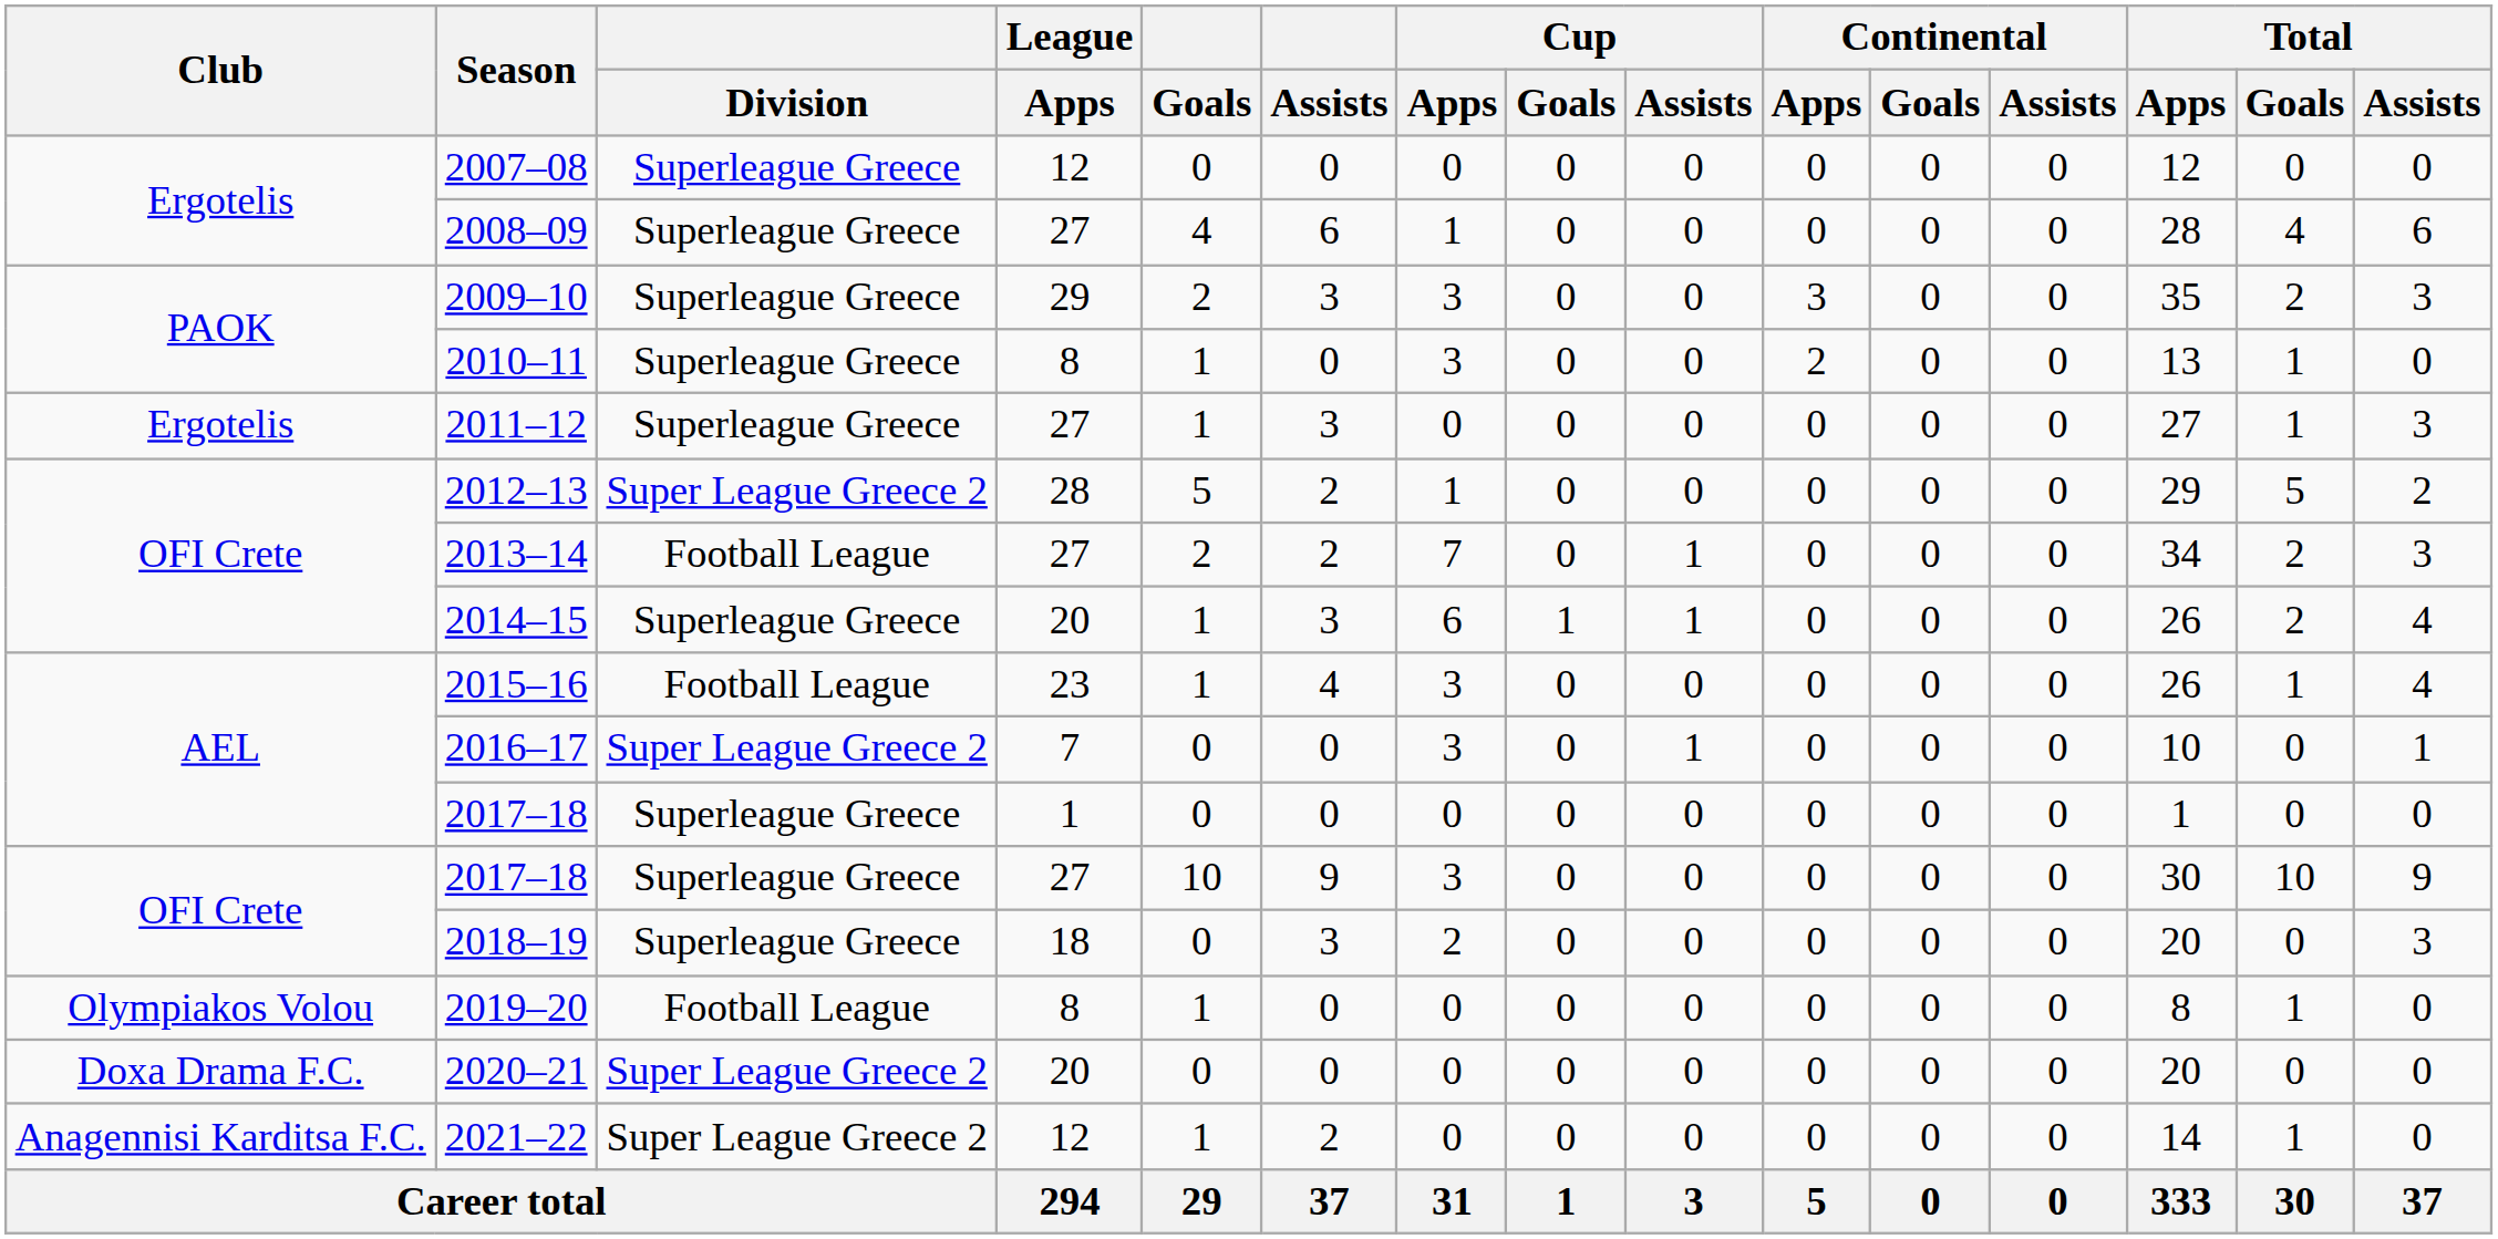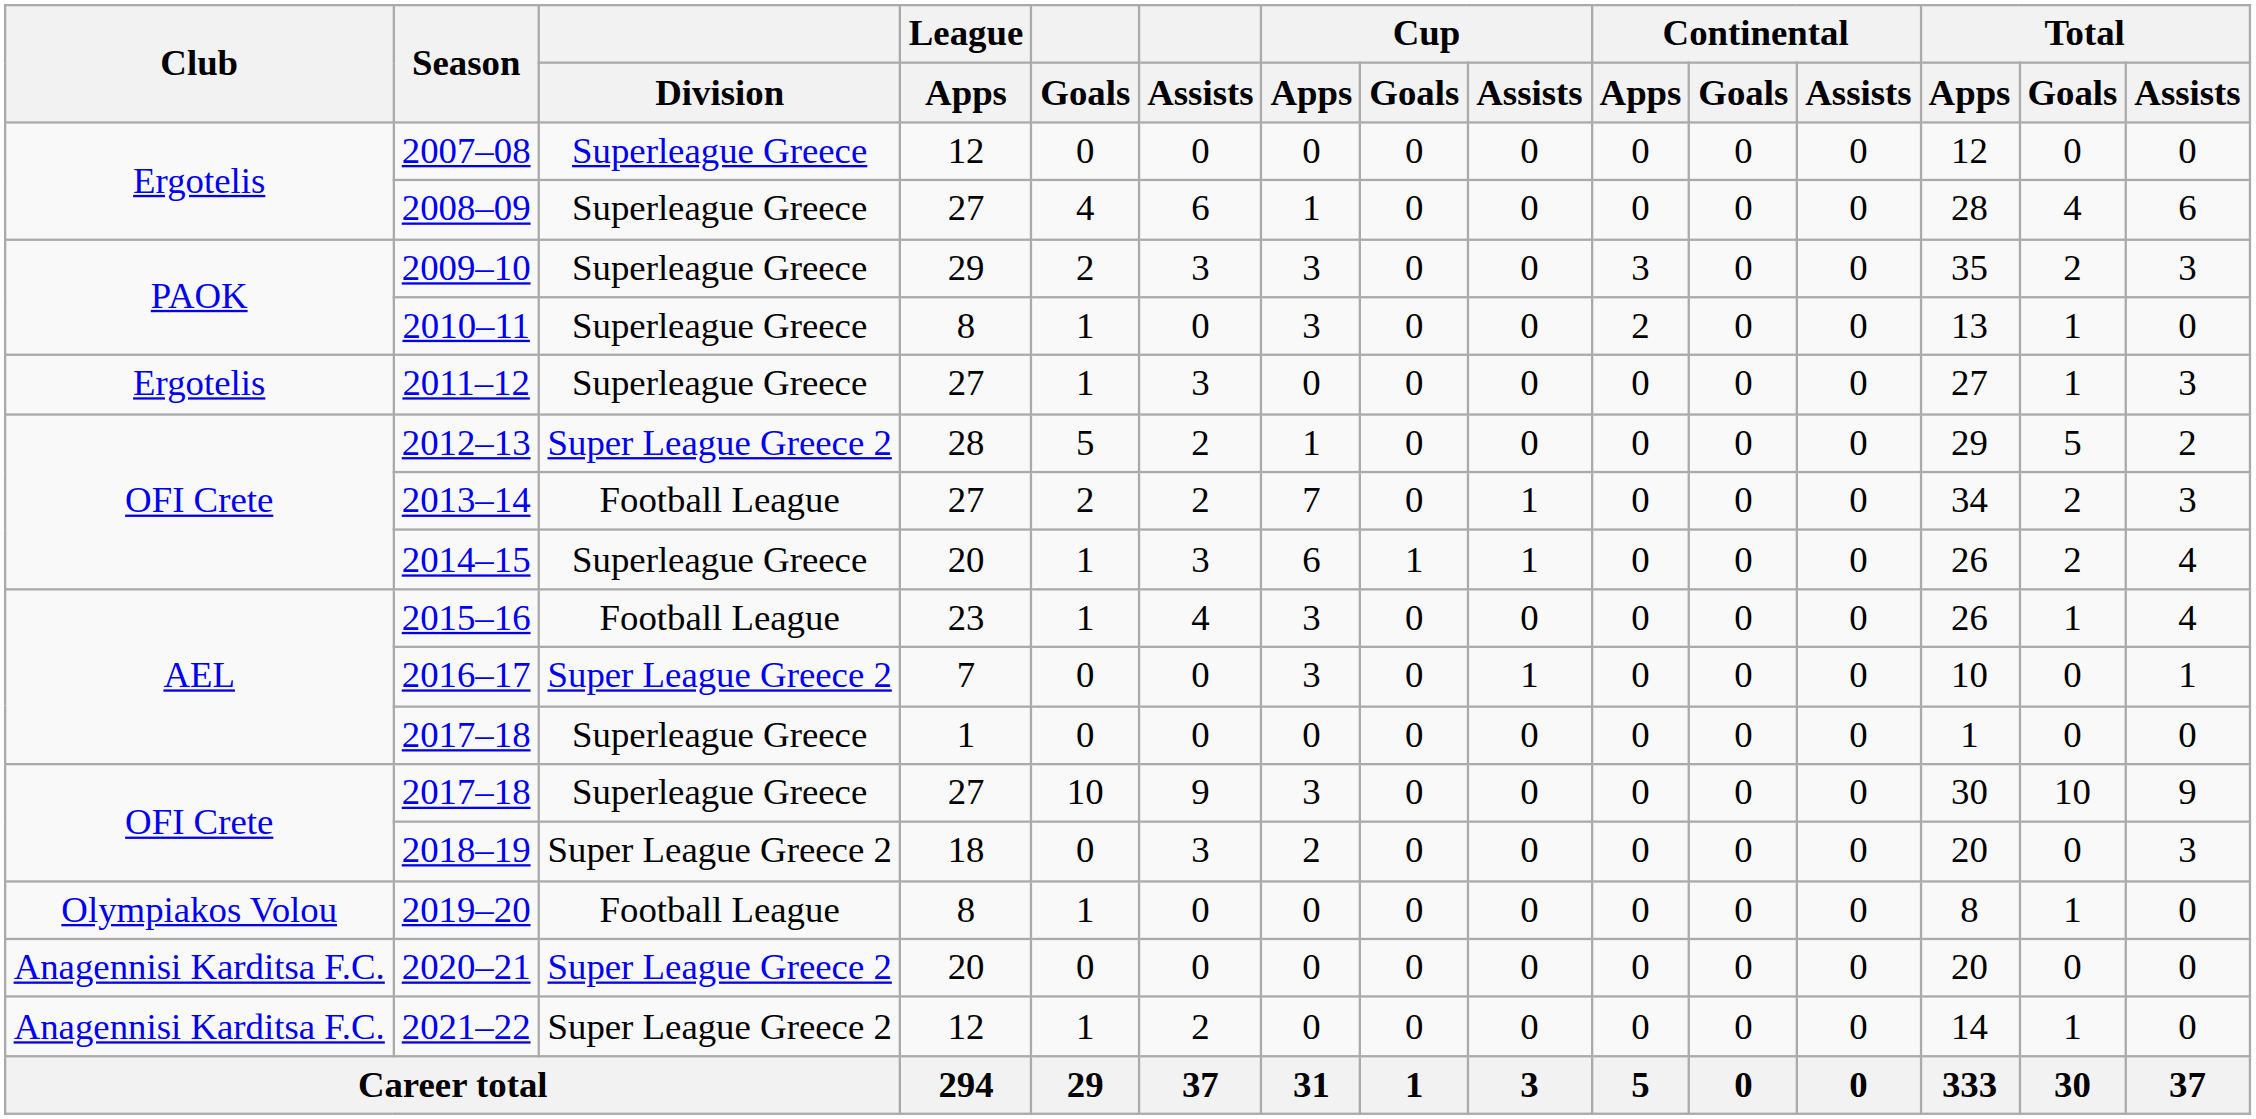2018–19 | Division: Superleague Greece -> Super League Greece 2
2020–21 | Club: Doxa Drama F.C. -> Anagennisi Karditsa F.C.
